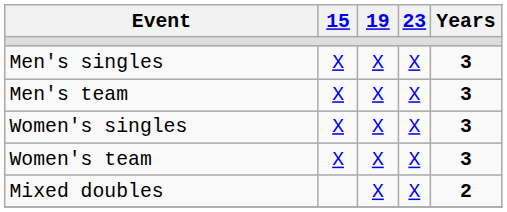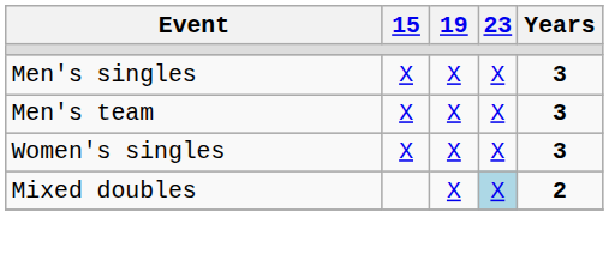- row: Women's team | X | X | X | 3
Mixed doubles | 23: no background -> lightblue background
